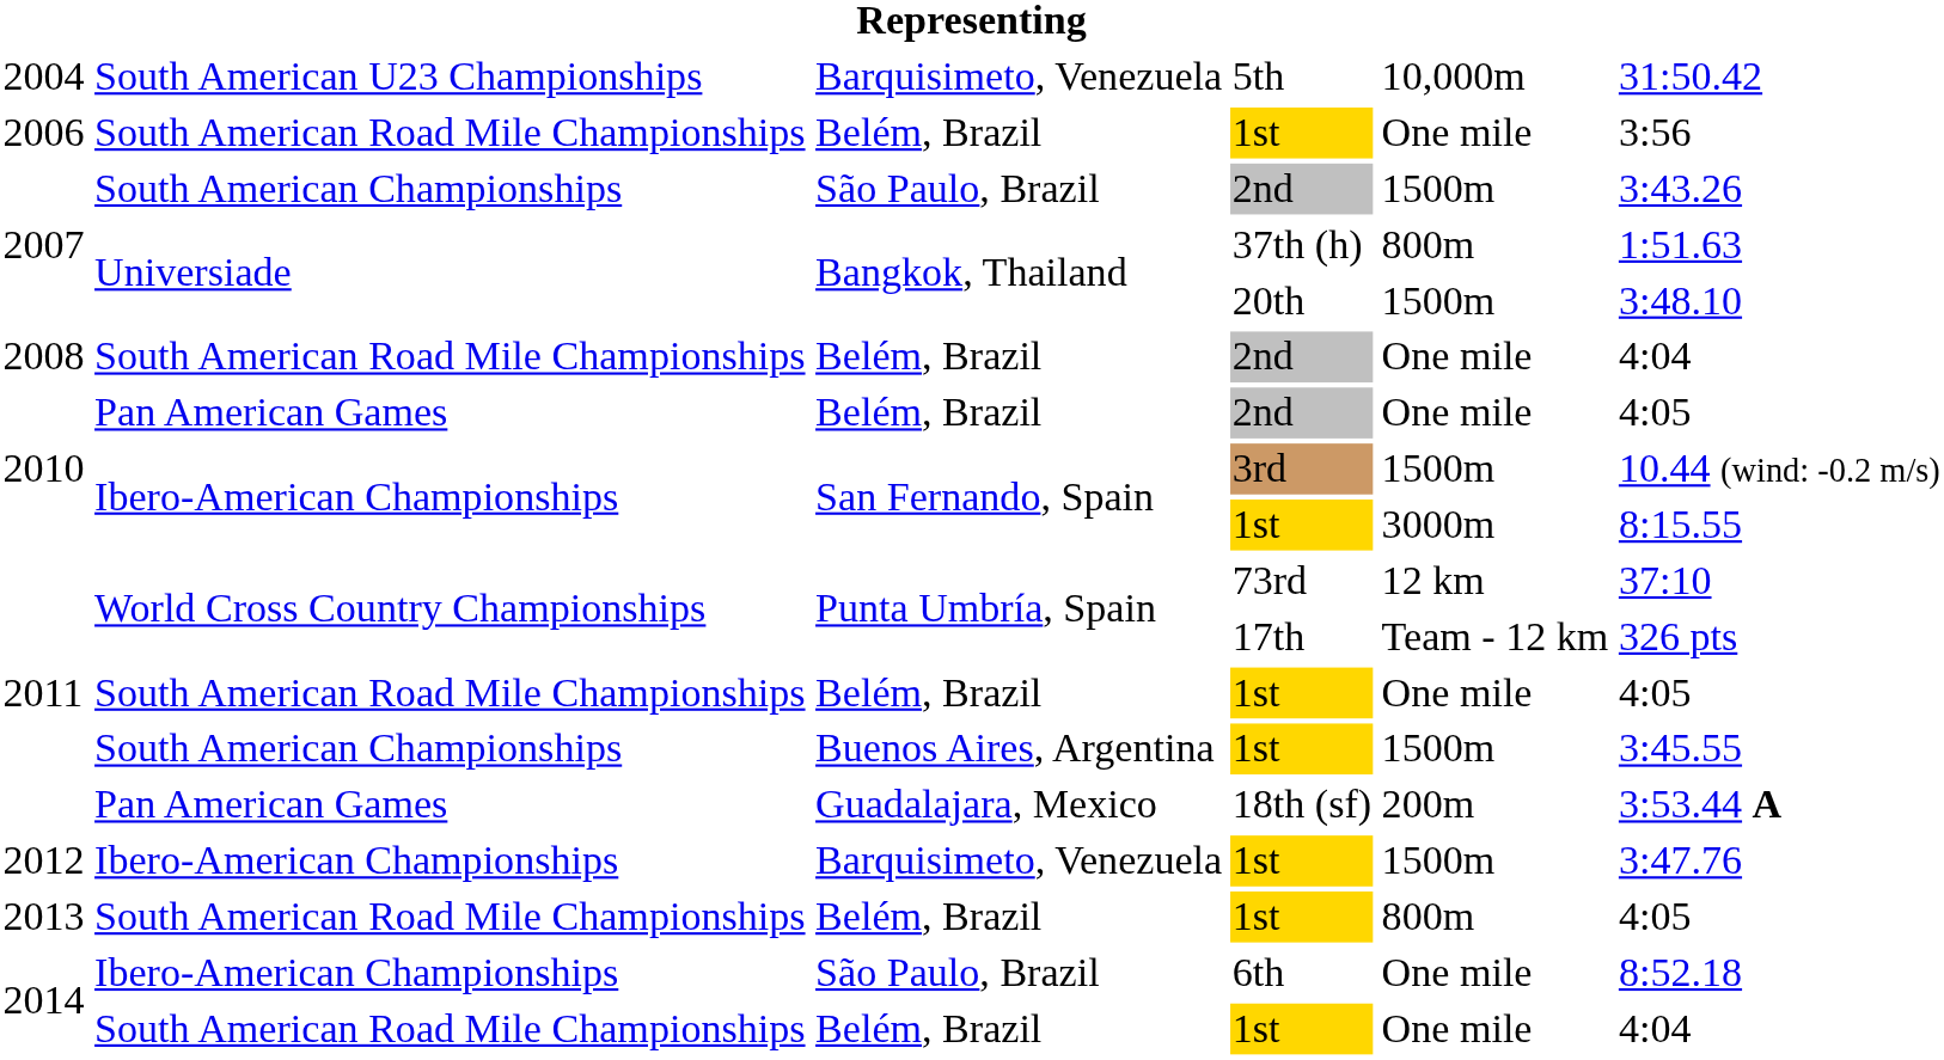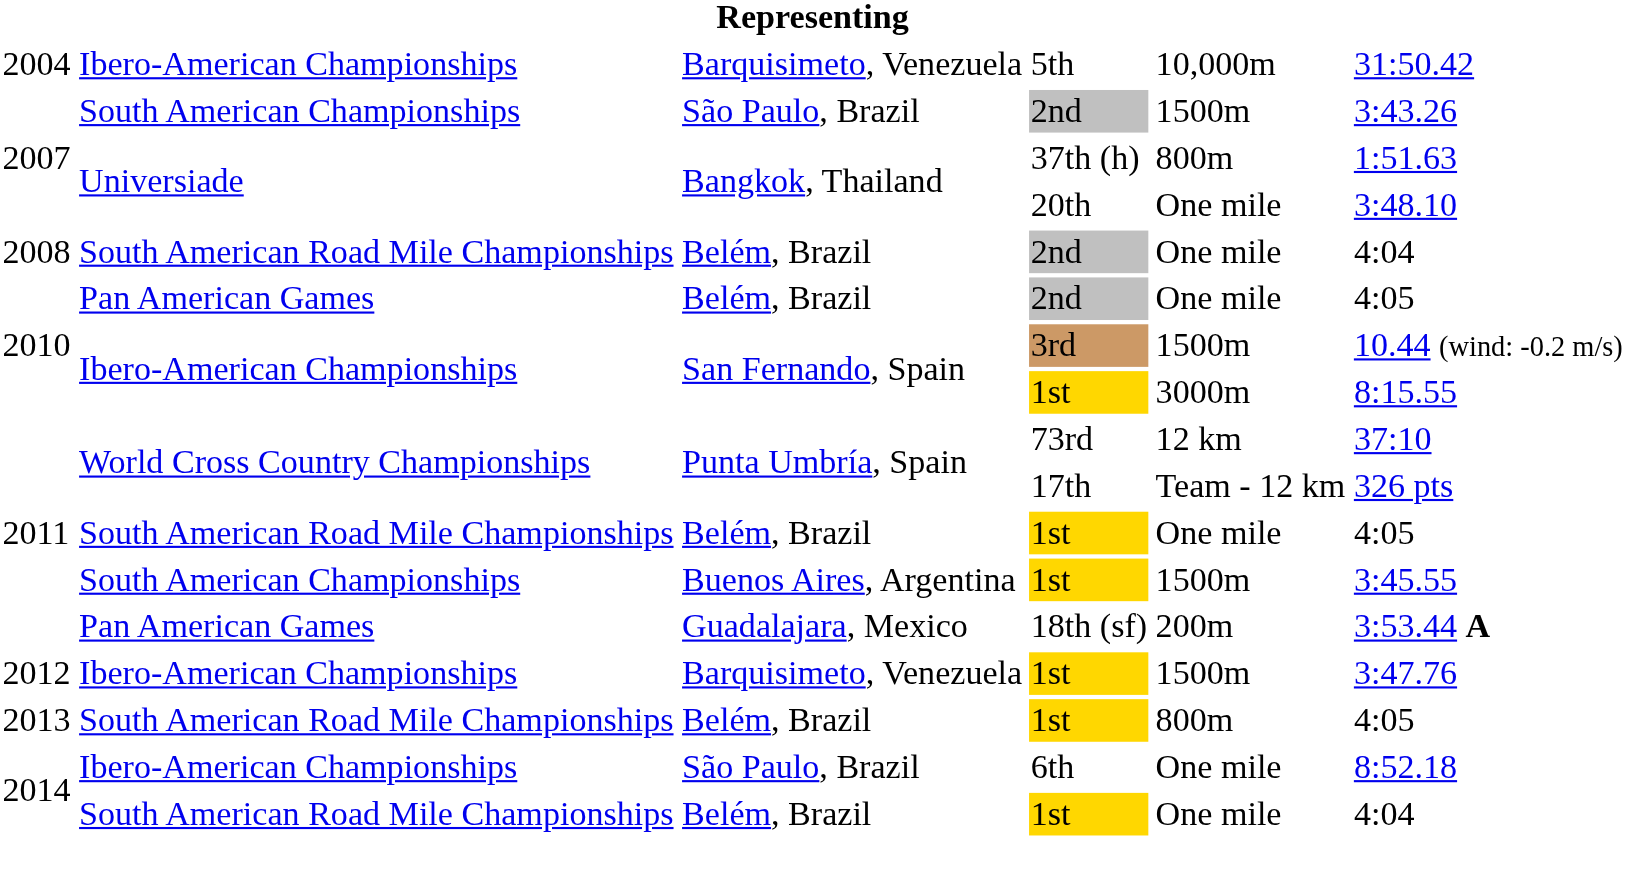5th | column 2: South American U23 Championships -> Ibero-American Championships
- row: 2006 | South American Road Mile Championships | Belém, Brazil | 1st | One mile | 3:56
20th | column 5: 1500m -> One mile
